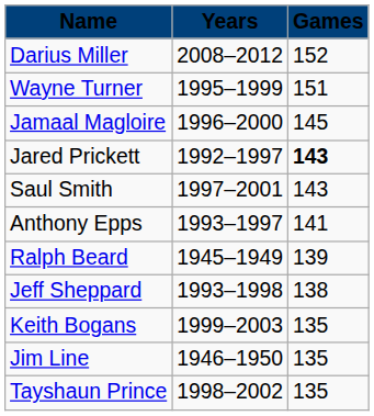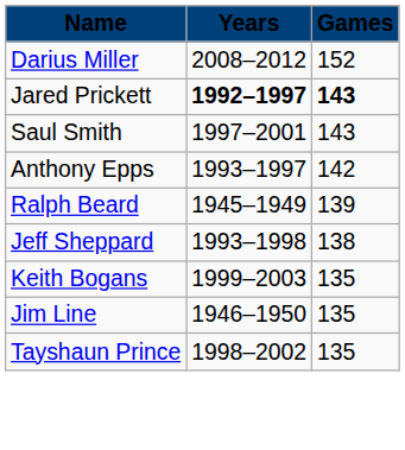- row: Wayne Turner | 1995–1999 | 151
- row: Jamaal Magloire | 1996–2000 | 145
Jared Prickett | Years: normal -> bold
Anthony Epps | Games: 141 -> 142
